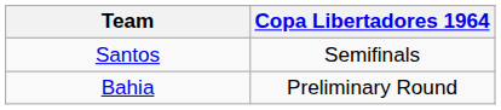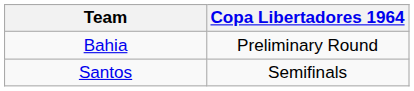rows swapped: Bahia <-> Santos
